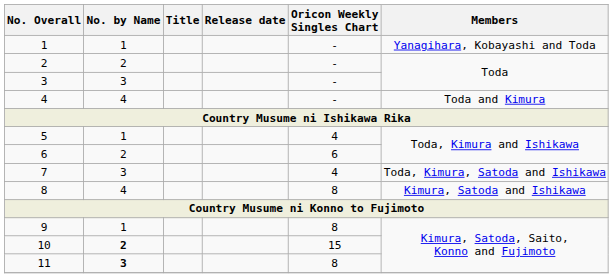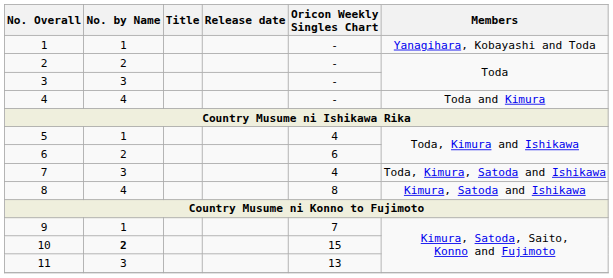9 | Oricon Weekly Singles Chart: 8 -> 7
11 | No. by Name: bold -> normal
11 | Oricon Weekly Singles Chart: 8 -> 13
